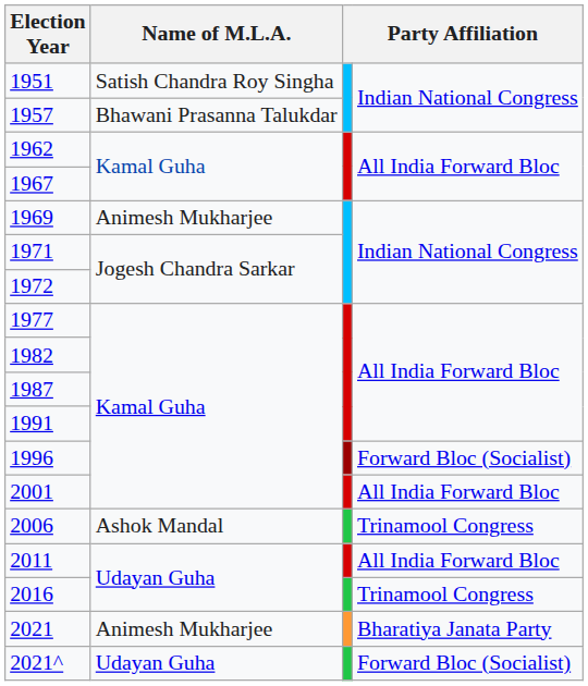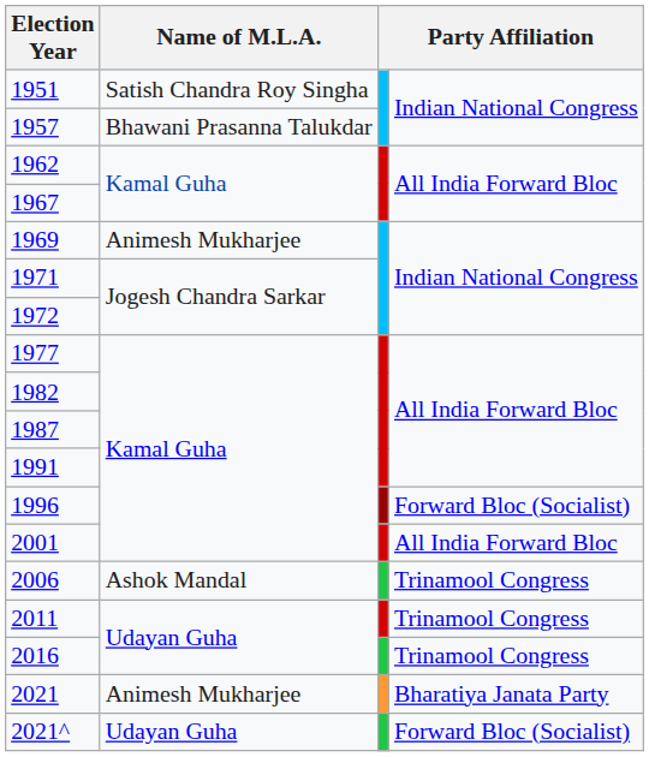2011 | column 4: All India Forward Bloc -> Trinamool Congress
